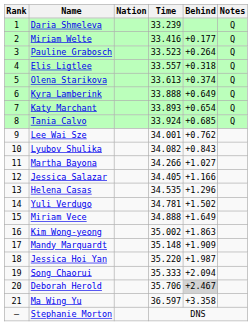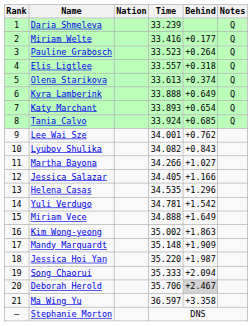Yuli Verdugo | Behind: +1.502 -> +1.542
